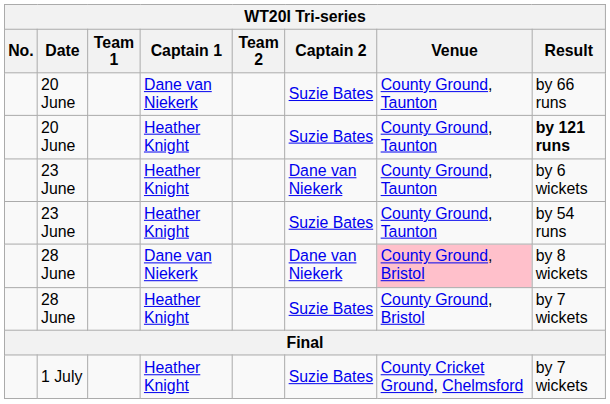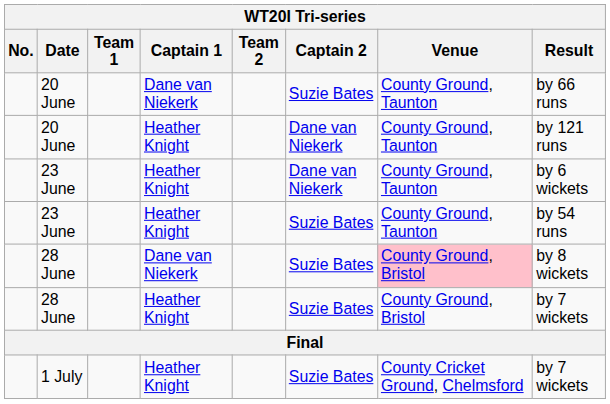20 June / Heather Knight | Captain 2: Suzie Bates -> Dane van Niekerk
20 June / Heather Knight | Result: bold -> normal
28 June / Dane van Niekerk | Captain 2: Dane van Niekerk -> Suzie Bates
